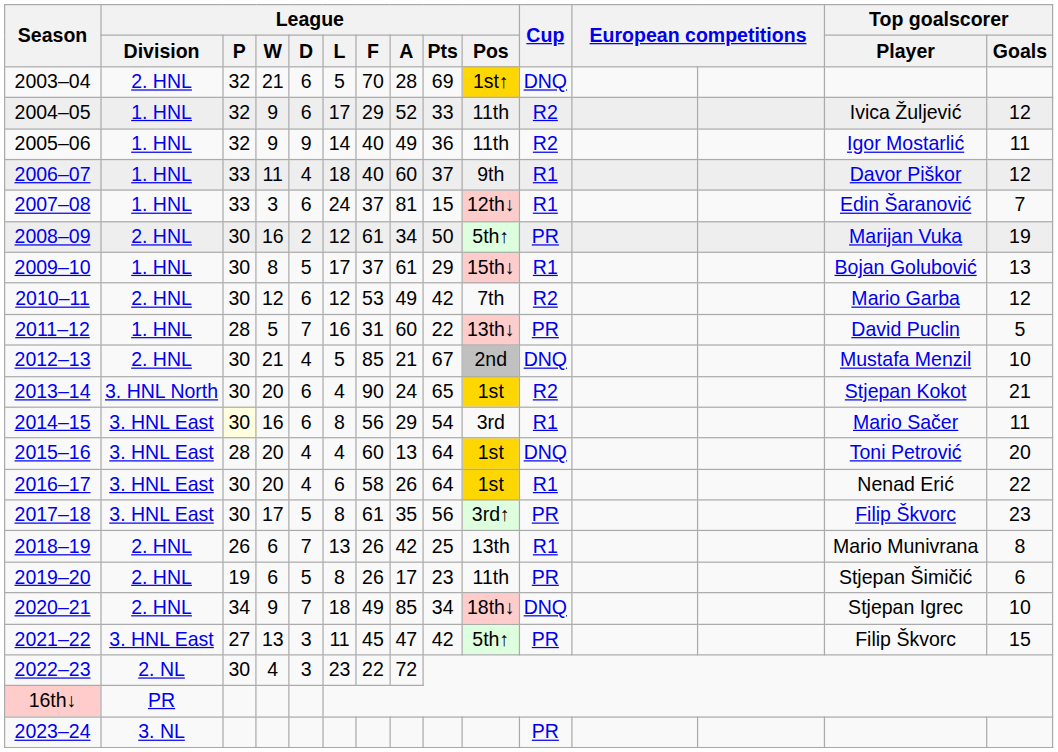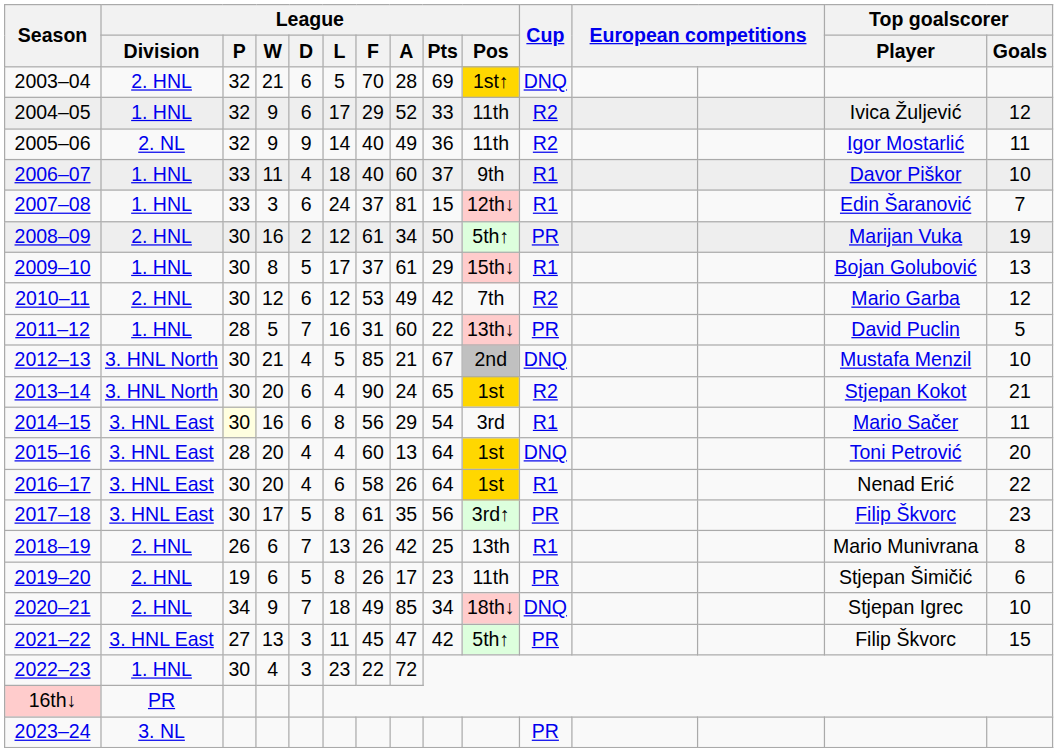2005–06 | League / Division: 1. HNL -> 2. NL
2006–07 | Top goalscorer / Goals: 12 -> 10
2012–13 | League / Division: 2. HNL -> 3. HNL North
2022–23 | League / Division: 2. NL -> 1. HNL
